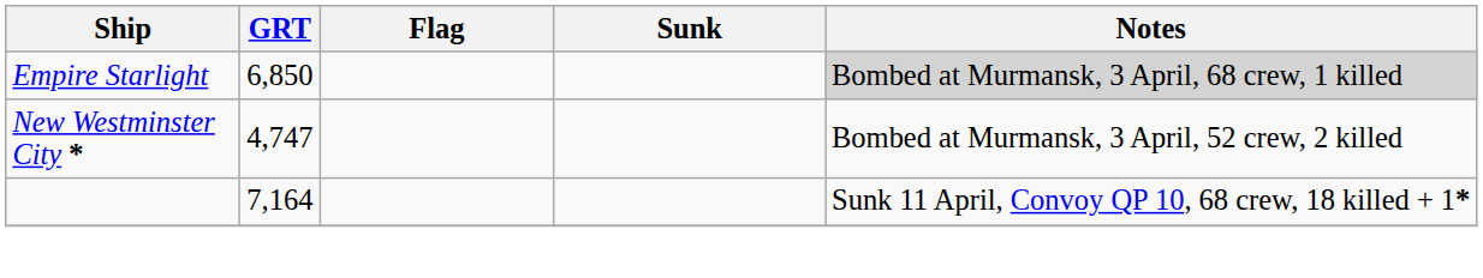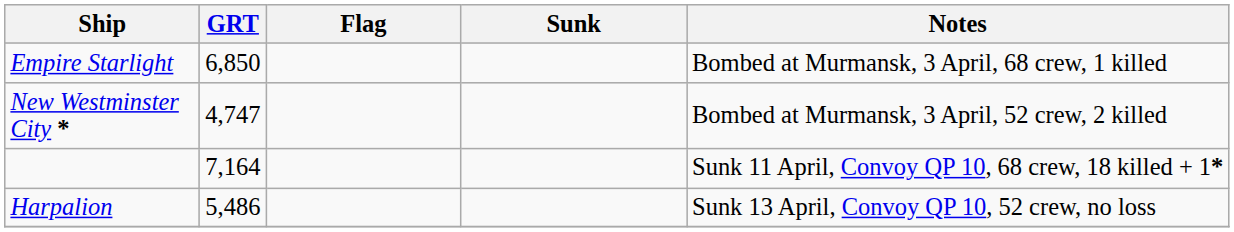Empire Starlight | Notes: lightgrey background -> no background
+ row: Harpalion | 5,486 | Sunk 13 April, Convoy QP 10, 52 crew, no loss
